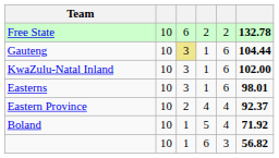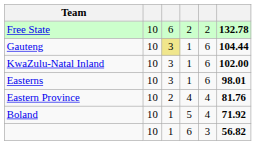Eastern Province | column 6: 92.37 -> 81.76
